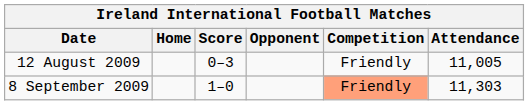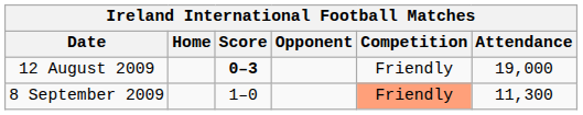12 August 2009 | Score: normal -> bold
12 August 2009 | Attendance: 11,005 -> 19,000
8 September 2009 | Attendance: 11,303 -> 11,300
